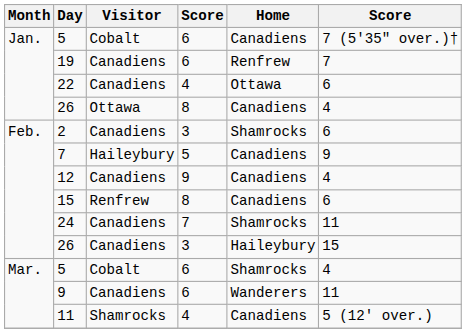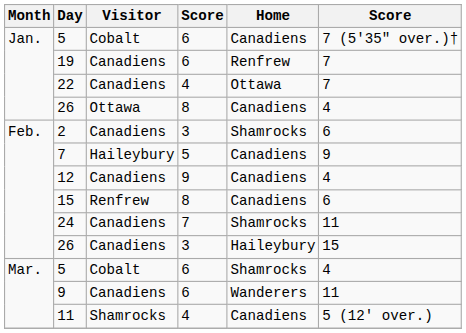22 | column 6: 6 -> 7
